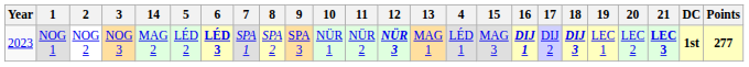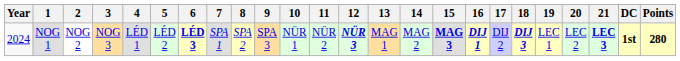columns swapped: 4 <-> 14
NOG 1 | Year: 2023 -> 2024
NOG 1 | 15: normal -> bold
NOG 1 | Points: 277 -> 280
